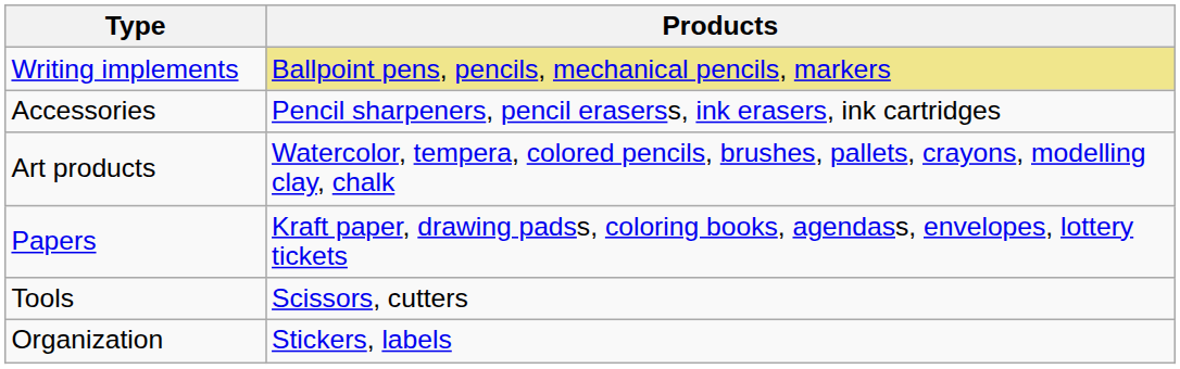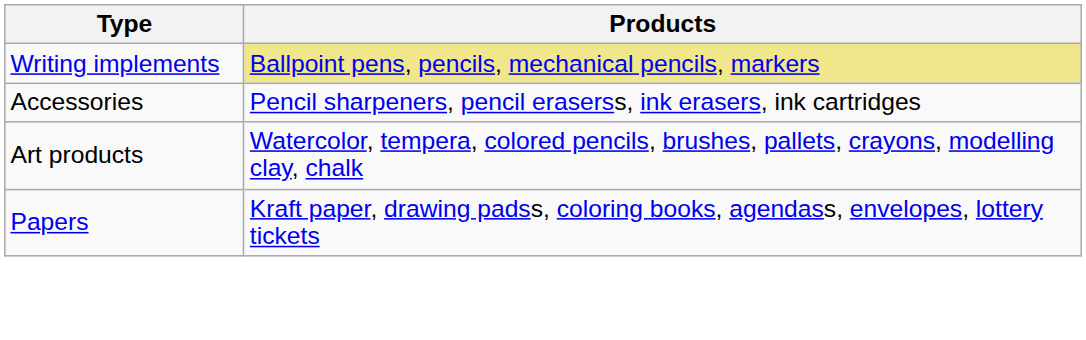- row: Tools | Scissors, cutters
- row: Organization | Stickers, labels
